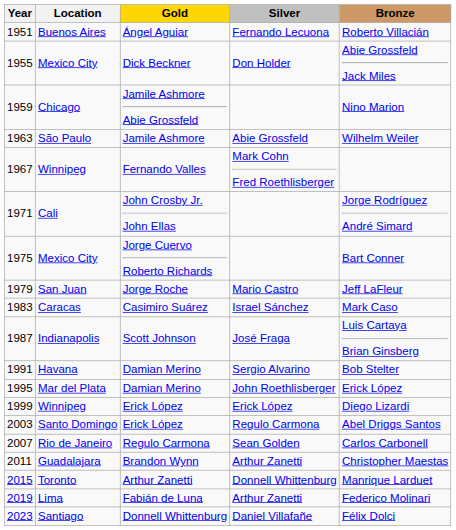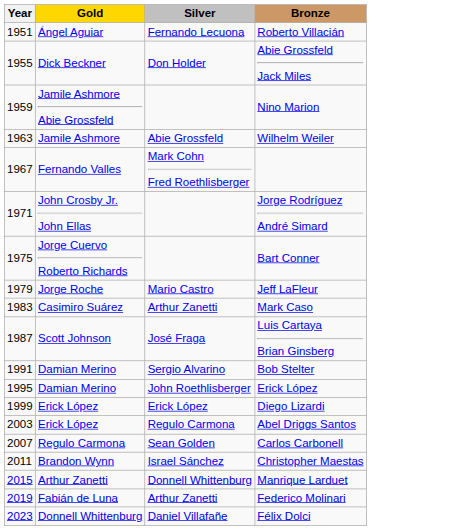- column: Location | Buenos Aires | Mexico City | Chicago | São Paulo | Winnipeg | Cali | Mexico City | San Juan | Caracas | Indianapolis | Havana | Mar del Plata | Winnipeg | Santo Domingo | Rio de Janeiro | Guadalajara | Toronto | Lima | Santiago
1983 | Silver: Israel Sánchez -> Arthur Zanetti
2011 | Silver: Arthur Zanetti -> Israel Sánchez
